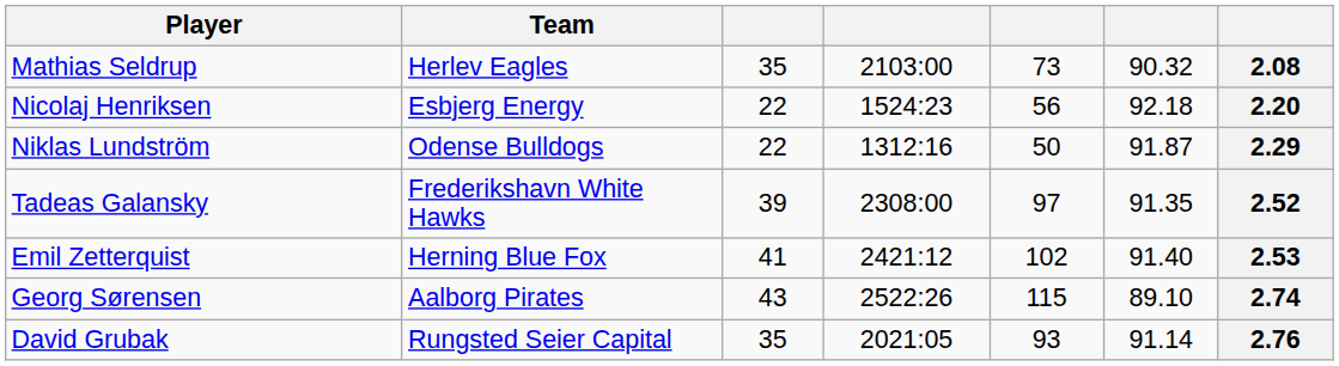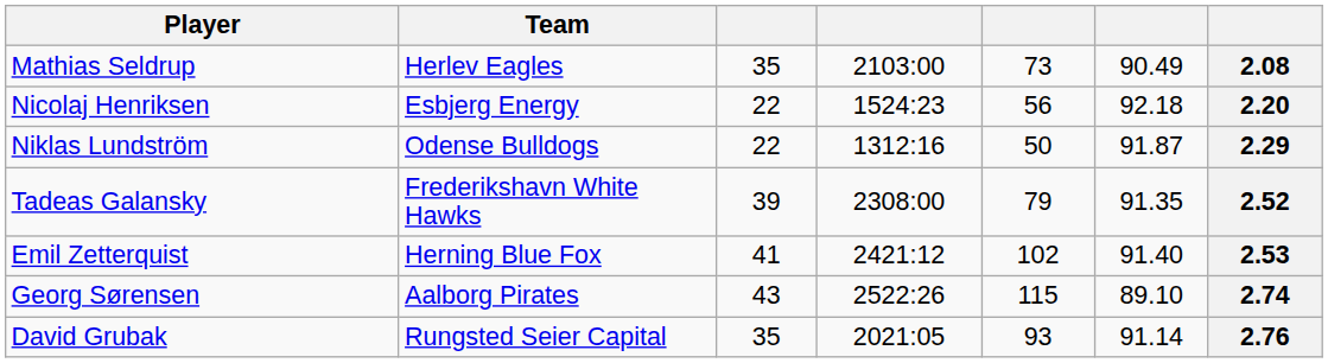Mathias Seldrup | column 6: 90.32 -> 90.49
Tadeas Galansky | column 5: 97 -> 79
